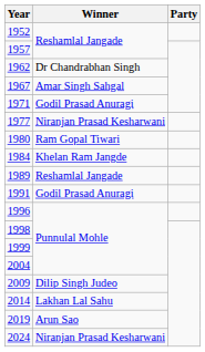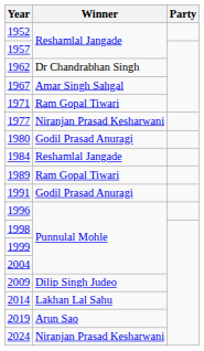1971 | Winner: Godil Prasad Anuragi -> Ram Gopal Tiwari
1980 | Winner: Ram Gopal Tiwari -> Godil Prasad Anuragi
1984 | Winner: Khelan Ram Jangde -> Reshamlal Jangade
1989 | Winner: Reshamlal Jangade -> Ram Gopal Tiwari
